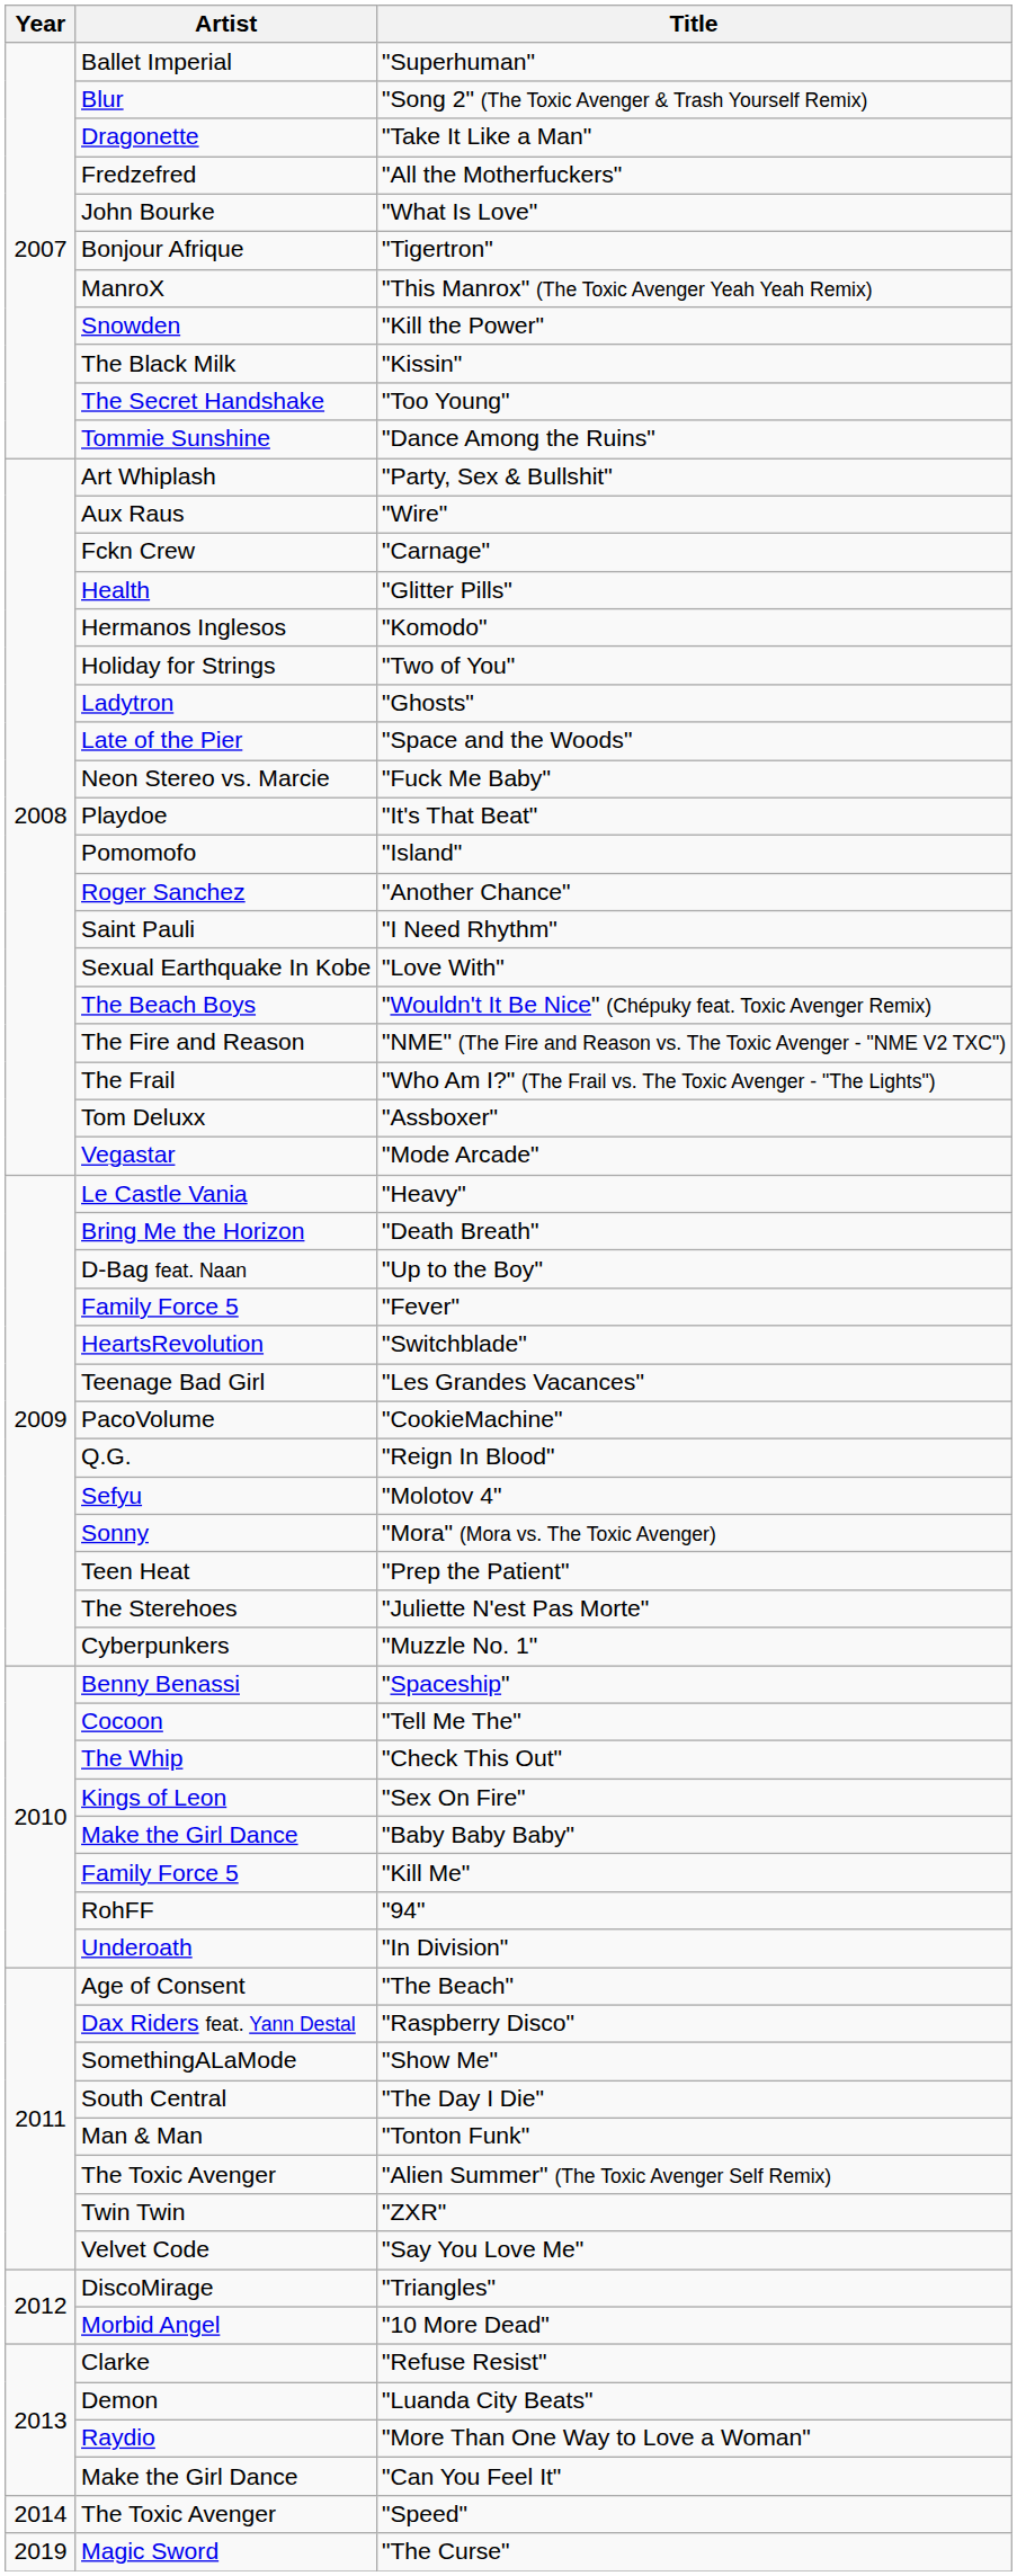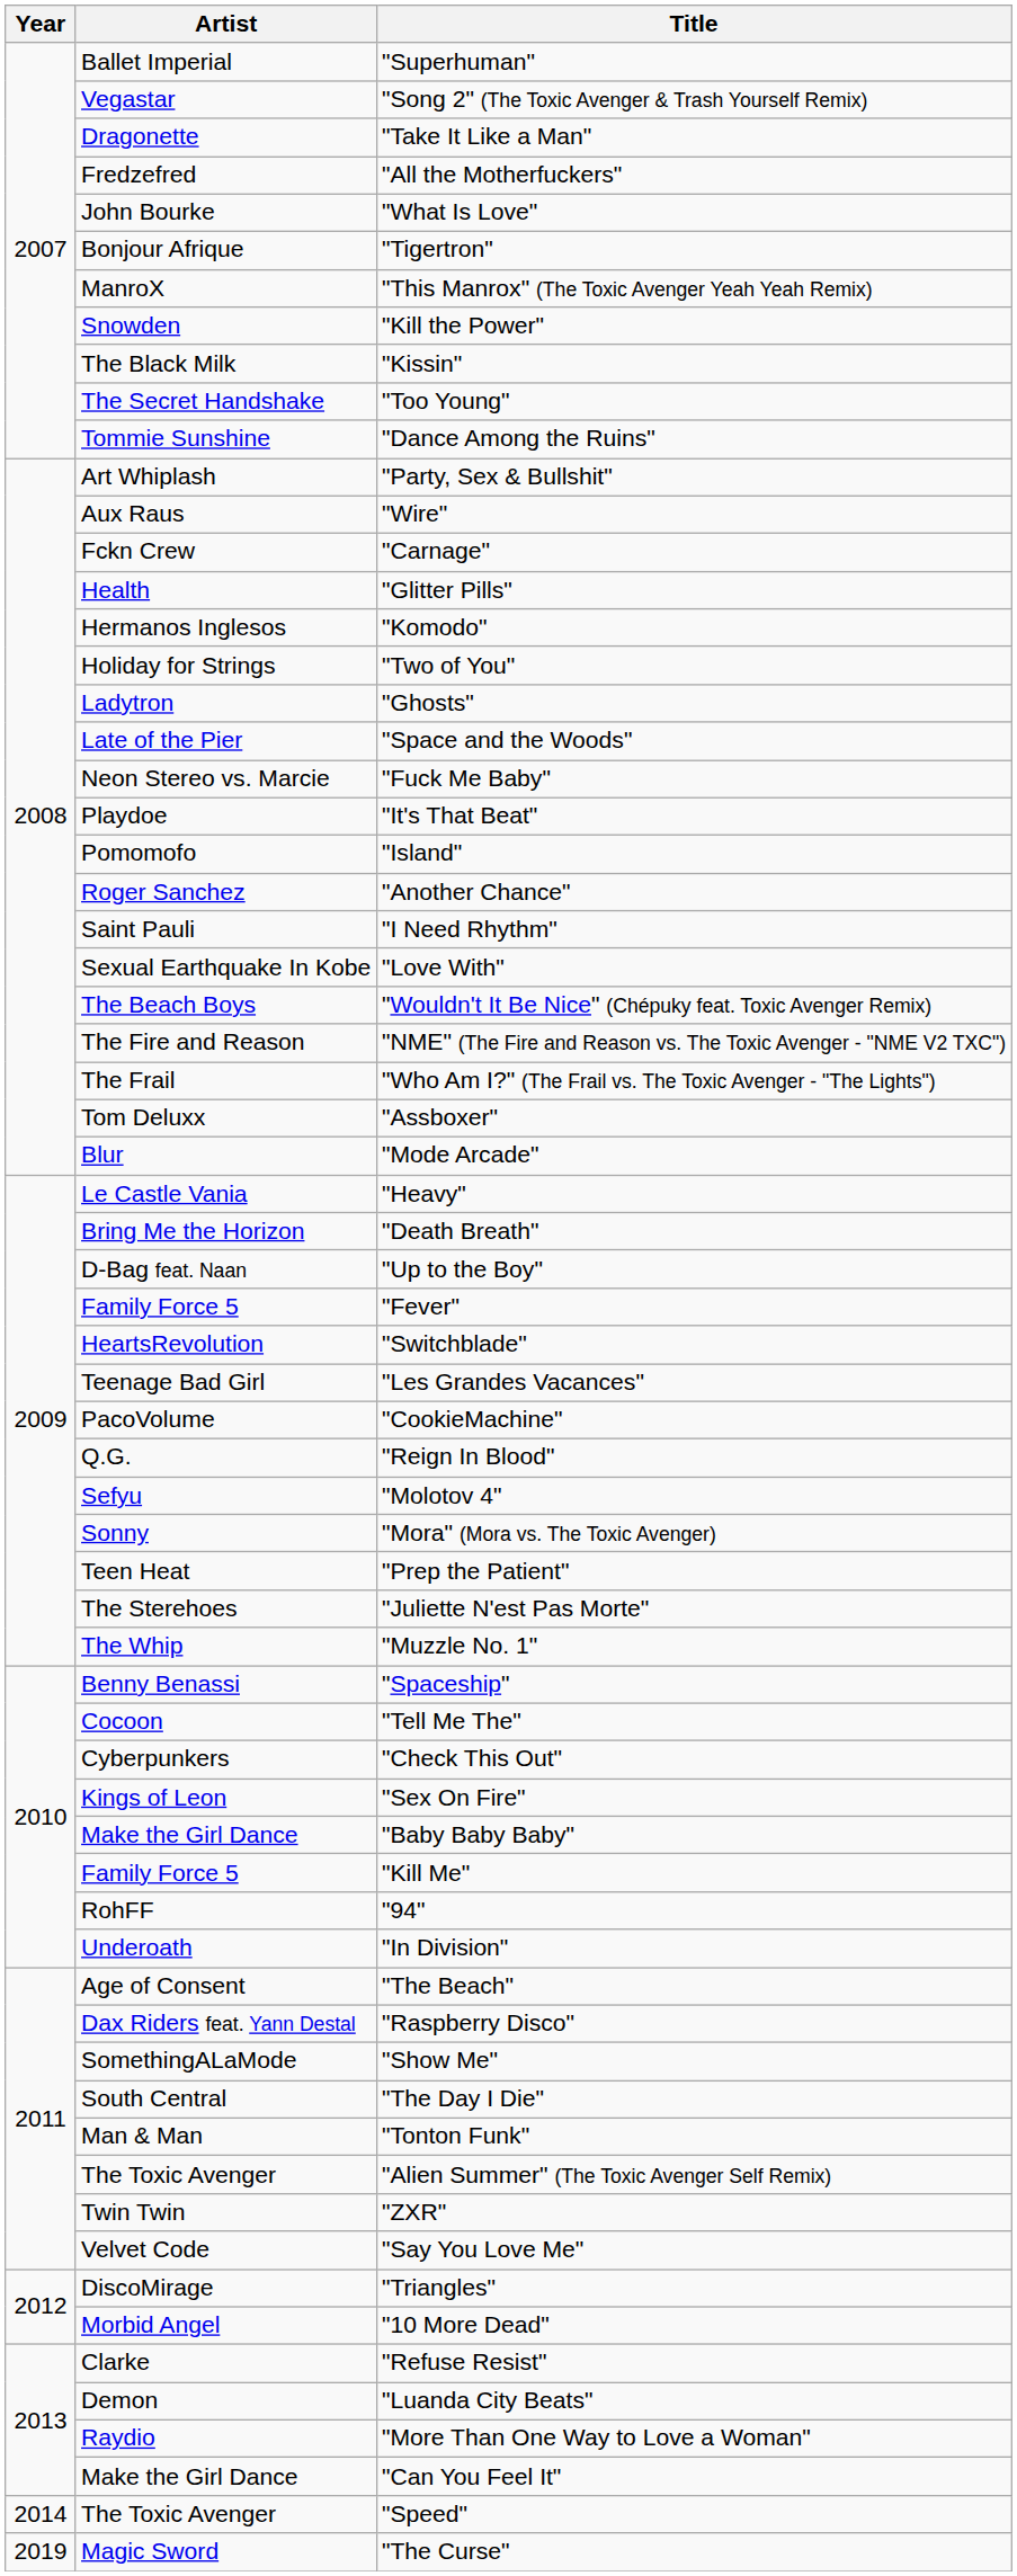"Song 2" (The Toxic Avenger & Trash Yourself Remix) | Artist: Blur -> Vegastar
"Mode Arcade" | Artist: Vegastar -> Blur
"Muzzle No. 1" | Artist: Cyberpunkers -> The Whip
"Check This Out" | Artist: The Whip -> Cyberpunkers
